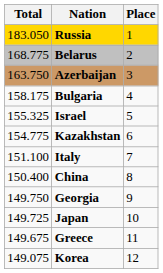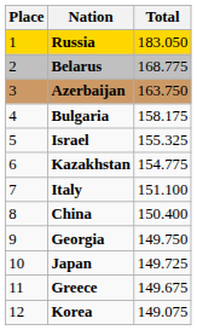columns swapped: Place <-> Total
